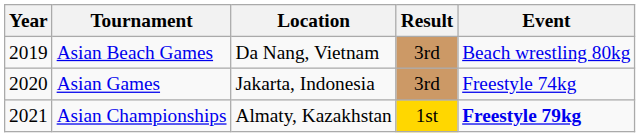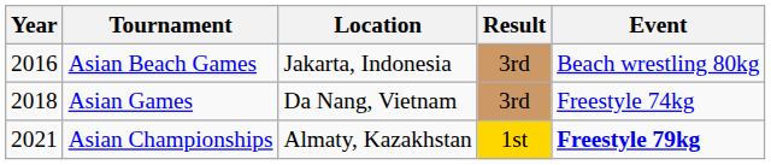Asian Beach Games | Year: 2019 -> 2016
Asian Beach Games | Location: Da Nang, Vietnam -> Jakarta, Indonesia
Asian Games | Year: 2020 -> 2018
Asian Games | Location: Jakarta, Indonesia -> Da Nang, Vietnam
